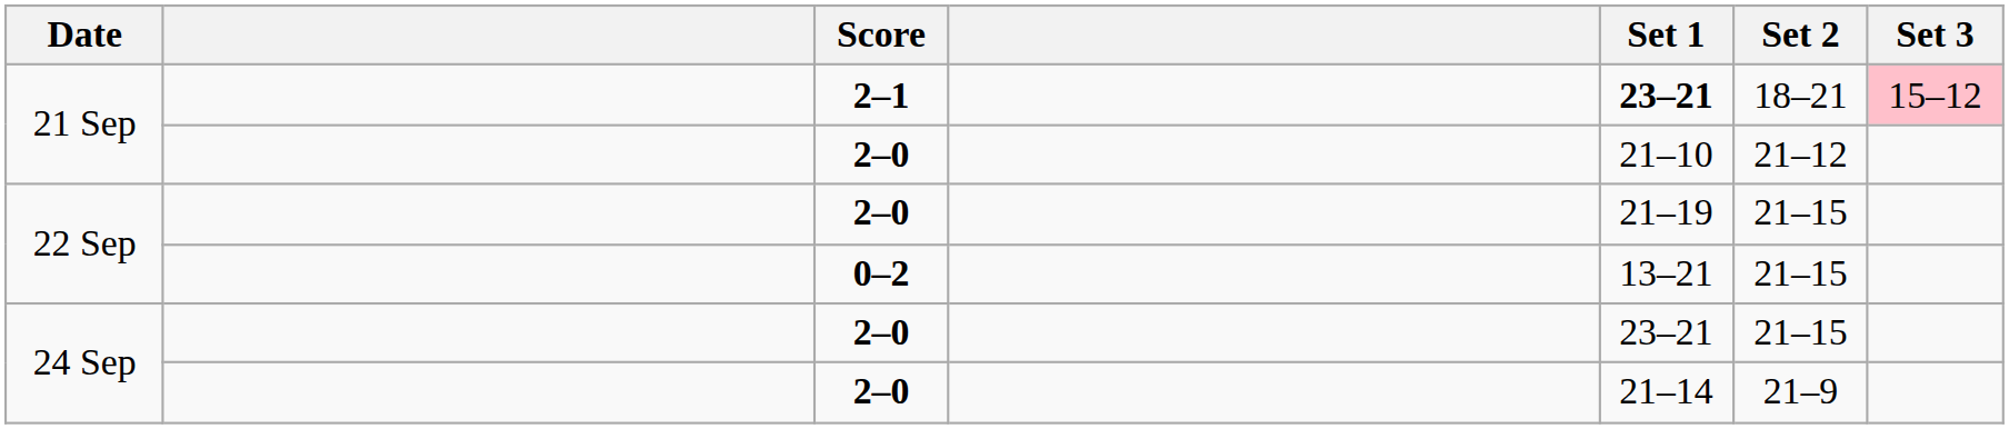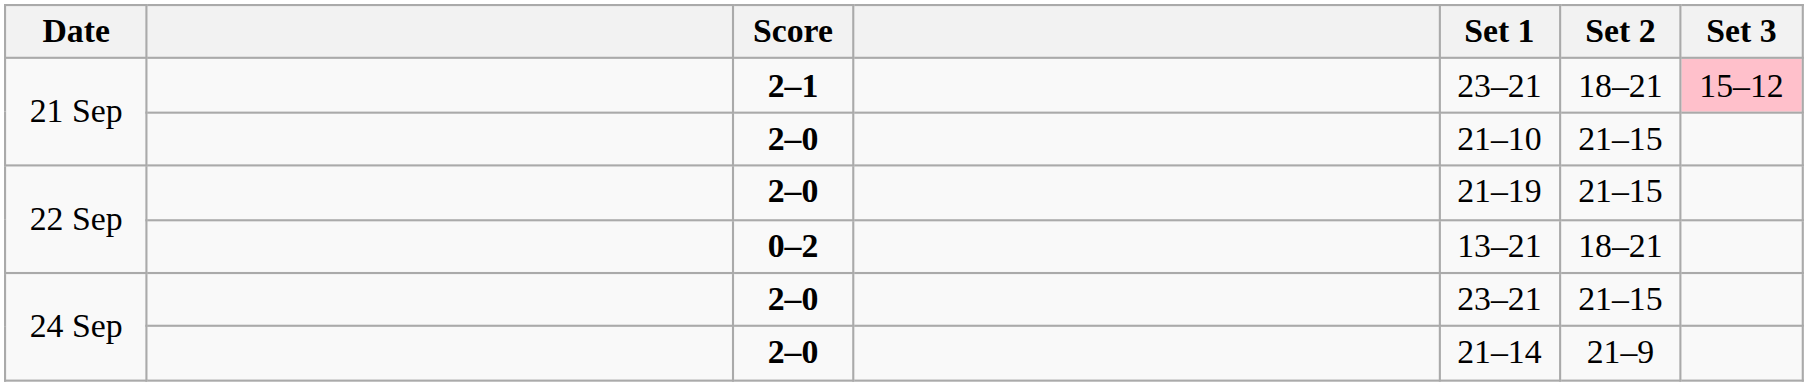21 Sep / 2–1 | Set 1: bold -> normal
21 Sep / 2–0 | Set 2: 21–12 -> 21–15
22 Sep / 0–2 | Set 2: 21–15 -> 18–21
